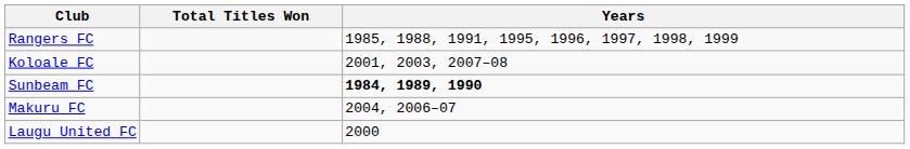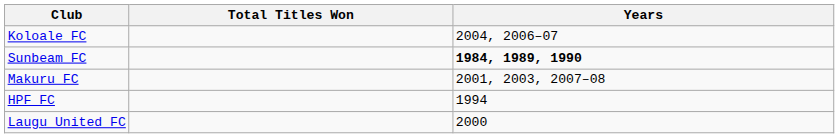- row: Rangers FC | 1985, 1988, 1991, 1995, 1996, 1997, 1998, 1999
Koloale FC | Years: 2001, 2003, 2007–08 -> 2004, 2006–07
Makuru FC | Years: 2004, 2006–07 -> 2001, 2003, 2007–08
+ row: HPF FC | 1994
